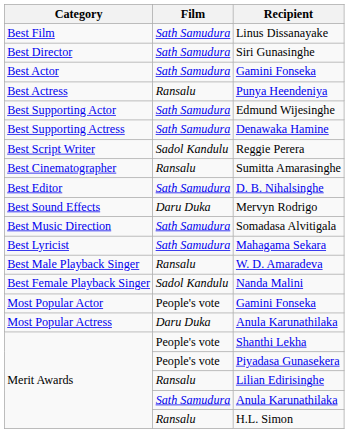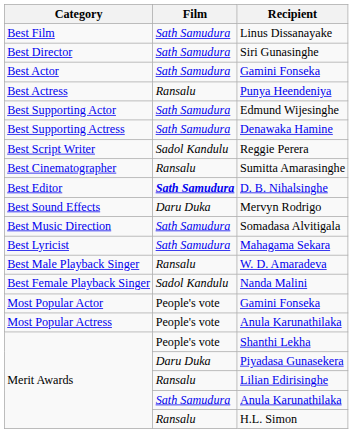D. B. Nihalsinghe | Film: normal -> bold
Most Popular Actress / Anula Karunathilaka | Film: Daru Duka -> People's vote
Piyadasa Gunasekera | Film: People's vote -> Daru Duka
